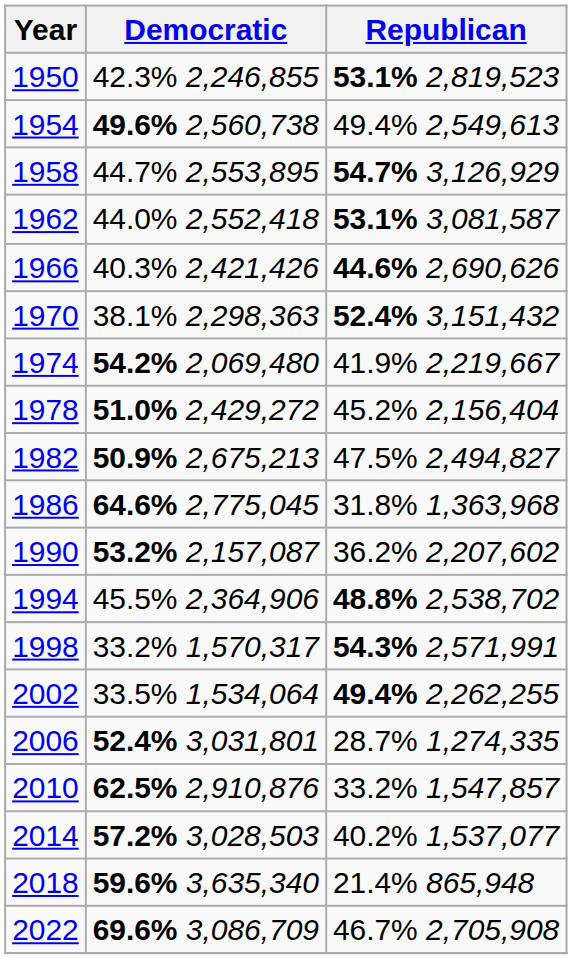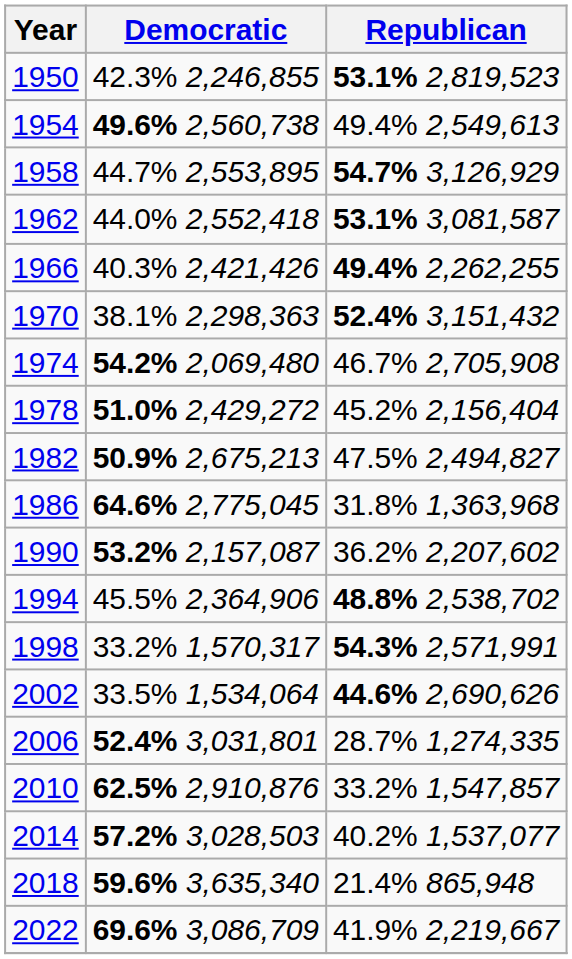1966 | Republican: 44.6% 2,690,626 -> 49.4% 2,262,255
1974 | Republican: 41.9% 2,219,667 -> 46.7% 2,705,908
2002 | Republican: 49.4% 2,262,255 -> 44.6% 2,690,626
2022 | Republican: 46.7% 2,705,908 -> 41.9% 2,219,667
